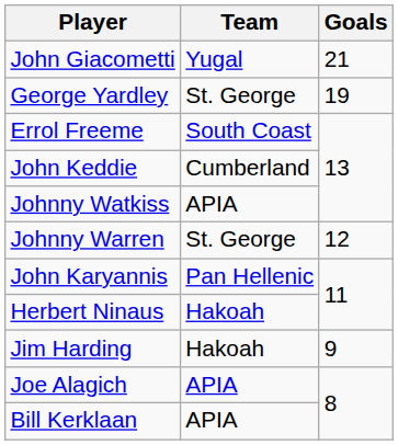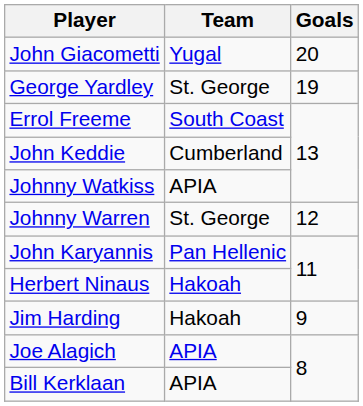John Giacometti | Goals: 21 -> 20
